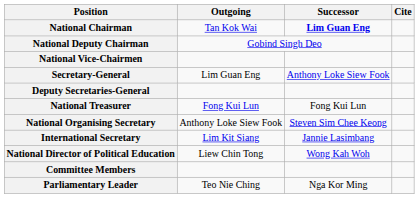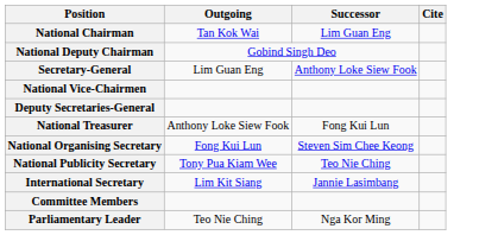National Chairman | Successor: bold -> normal
rows swapped: National Vice-Chairmen <-> Secretary-General
National Treasurer | Outgoing: Fong Kui Lun -> Anthony Loke Siew Fook
National Organising Secretary | Outgoing: Anthony Loke Siew Fook -> Fong Kui Lun
+ row: National Publicity Secretary | Tony Pua Kiam Wee | Teo Nie Ching
- row: National Director of Political Education | Liew Chin Tong | Wong Kah Woh
